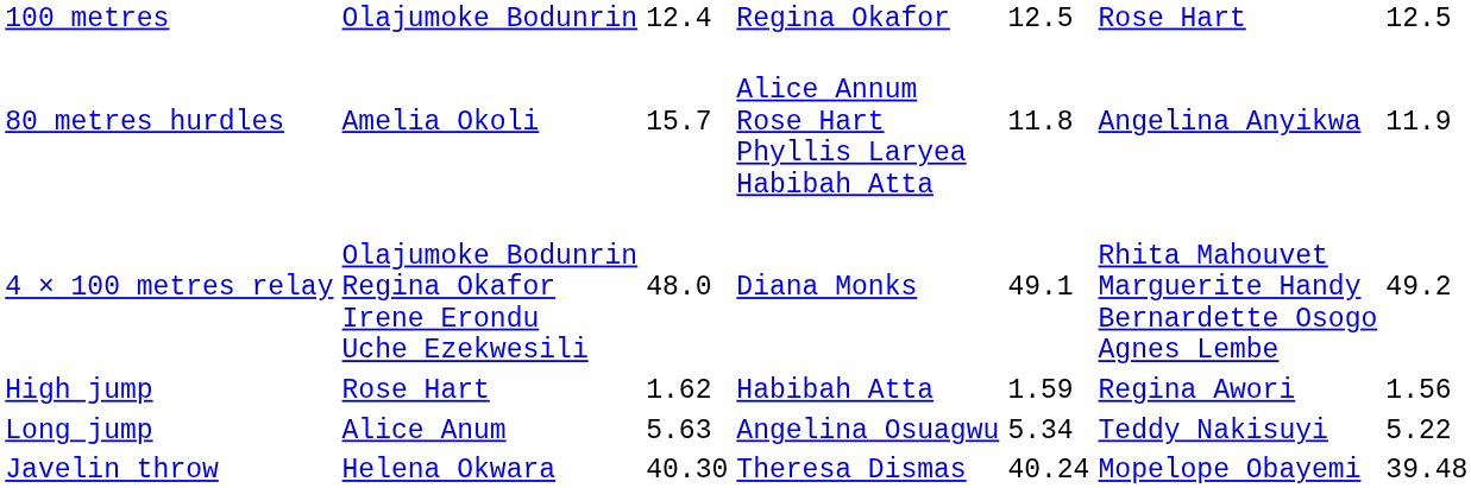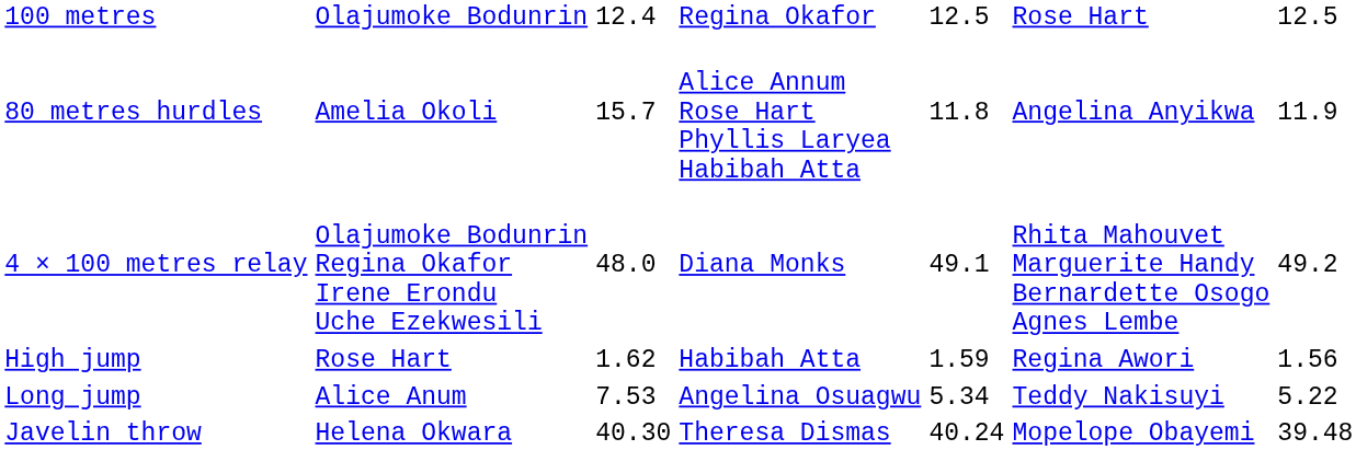Long jump | column 3: 5.63 -> 7.53
